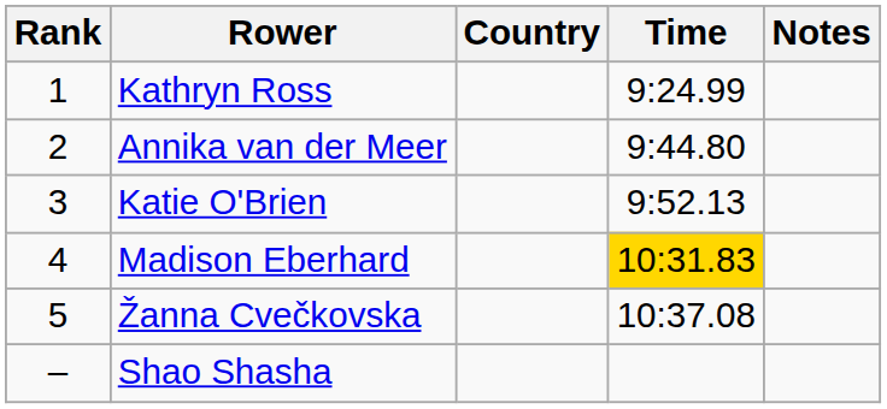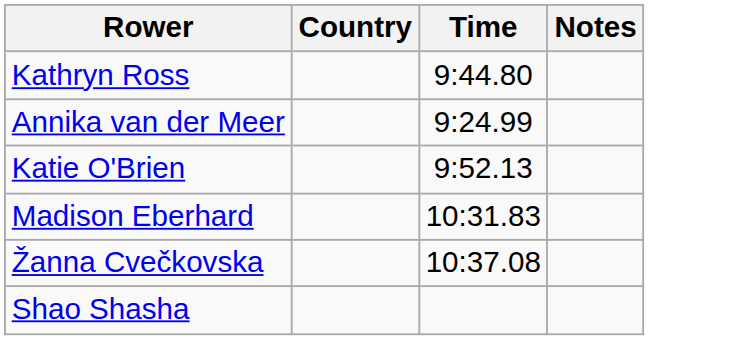- column: Rank | 1 | 2 | 3 | 4 | 5 | –
Kathryn Ross | Time: 9:24.99 -> 9:44.80
Annika van der Meer | Time: 9:44.80 -> 9:24.99
Madison Eberhard | Time: gold background -> no background
